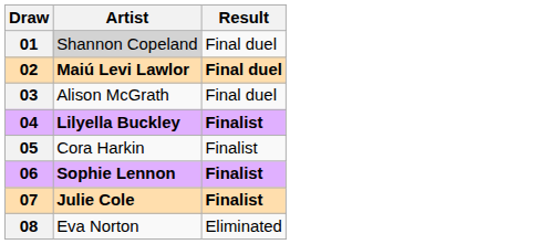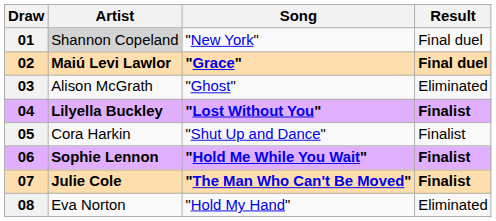+ column: Song | "New York" | "Grace" | "Ghost" | "Lost Without You" | "Shut Up and Dance" | "Hold Me While You Wait" | "The Man Who Can't Be Moved" | "Hold My Hand"
03 | Result: Final duel -> Eliminated
